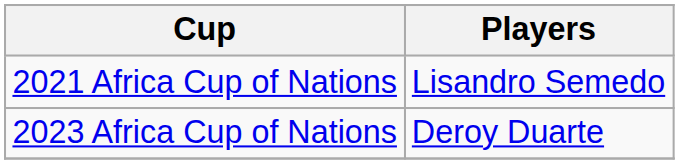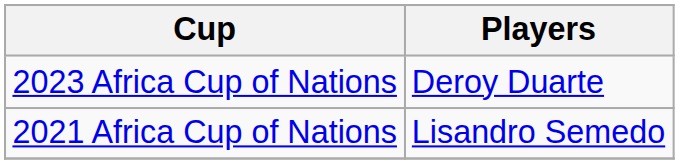rows swapped: 2021 Africa Cup of Nations <-> 2023 Africa Cup of Nations
